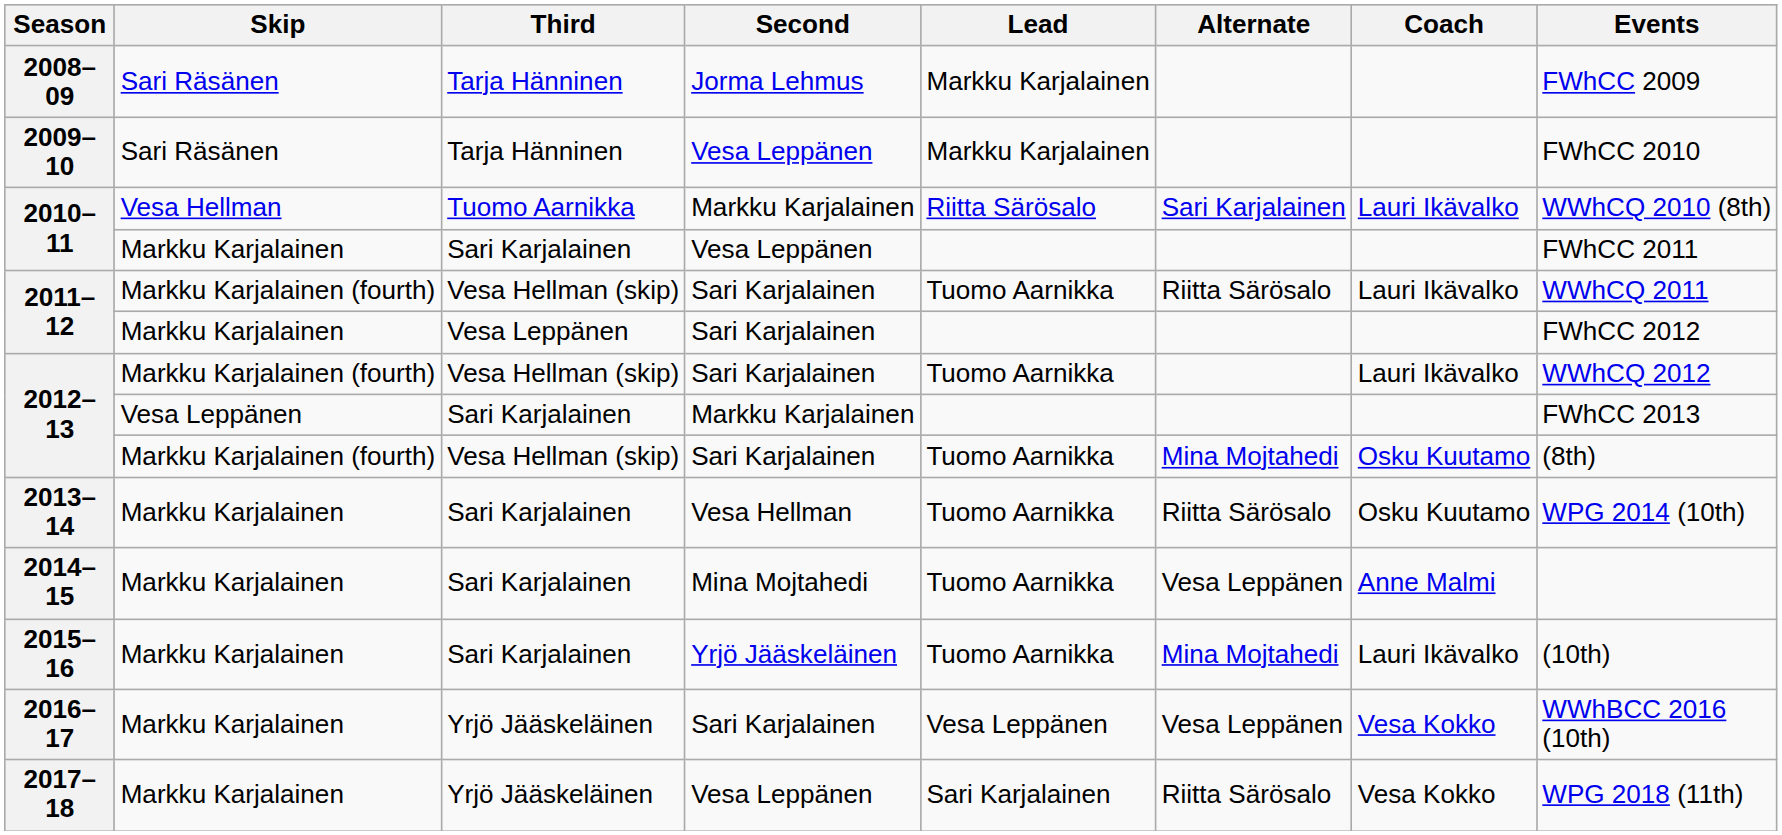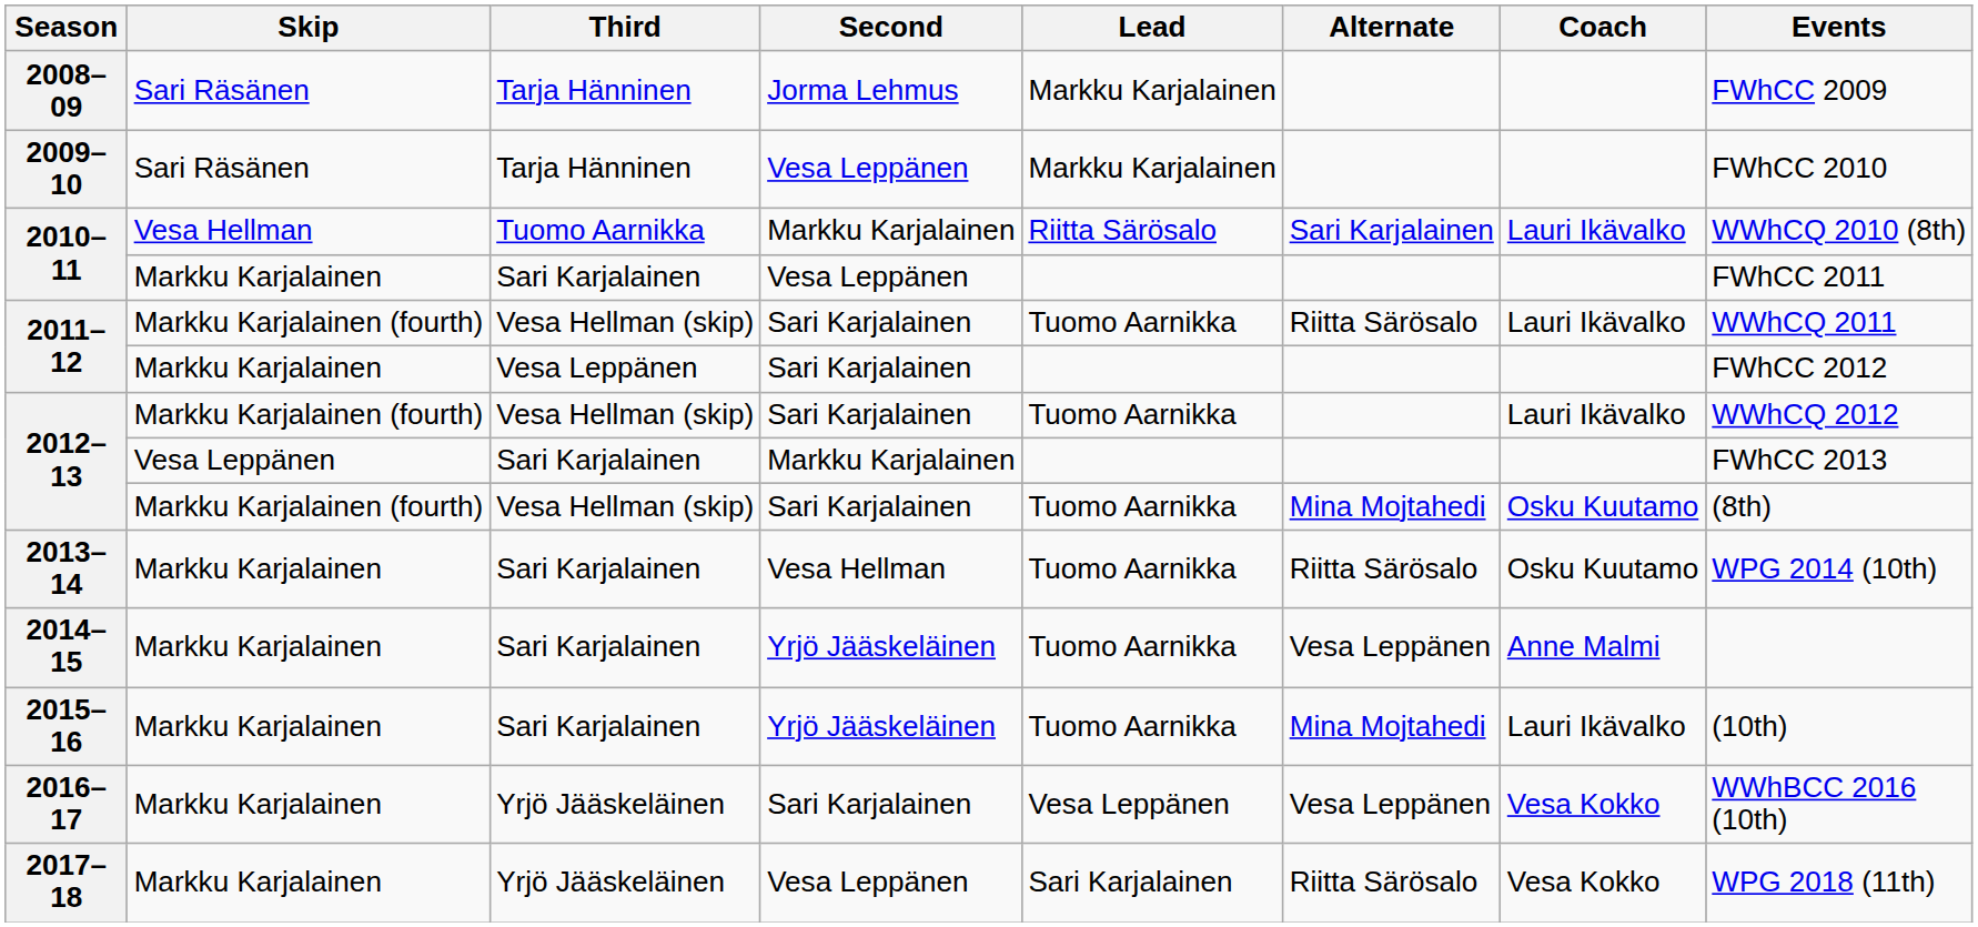2014–15 | Second: Mina Mojtahedi -> Yrjö Jääskeläinen
